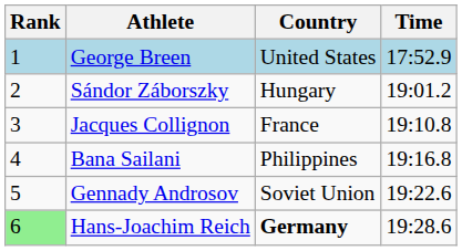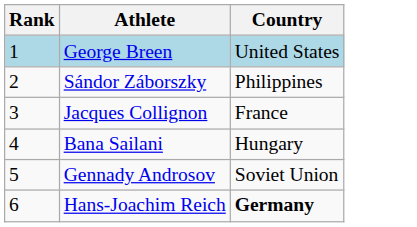- column: Time | 17:52.9 | 19:01.2 | 19:10.8 | 19:16.8 | 19:22.6 | 19:28.6
Sándor Záborszky | Country: Hungary -> Philippines
Bana Sailani | Country: Philippines -> Hungary
Hans-Joachim Reich | Rank: lightgreen background -> no background
